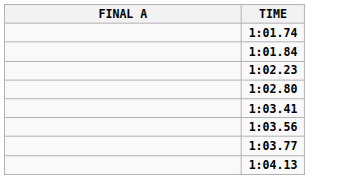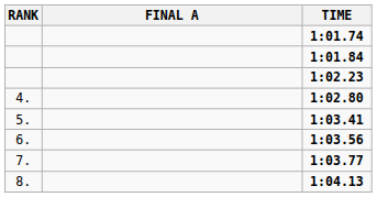+ column: RANK | 4. | 5. | 6. | 7. | 8.
